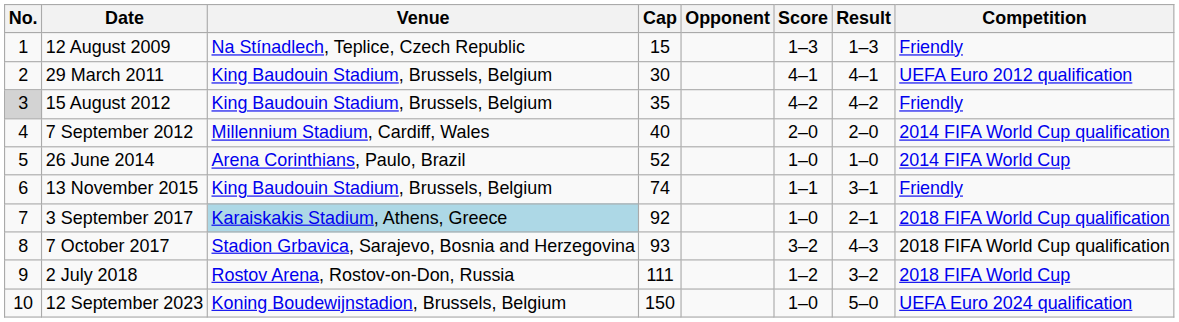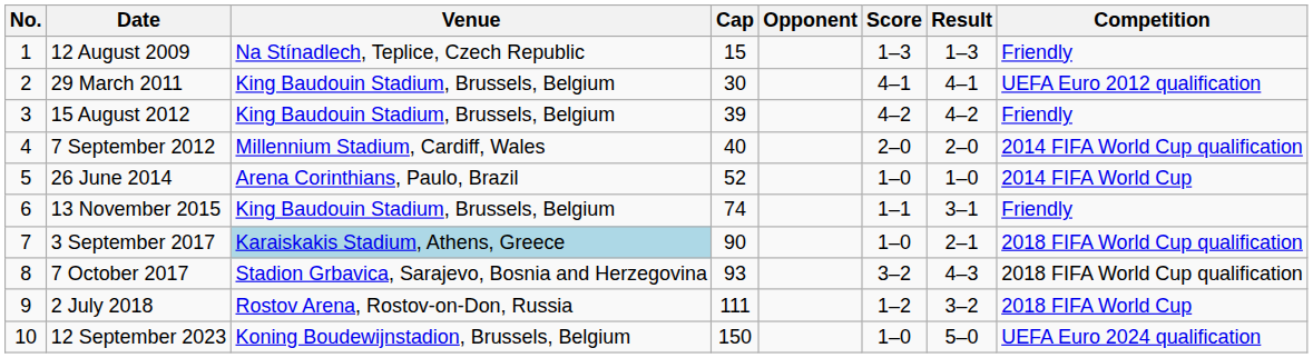15 August 2012 | No.: lightgrey background -> no background
15 August 2012 | Cap: 35 -> 39
3 September 2017 | Cap: 92 -> 90
